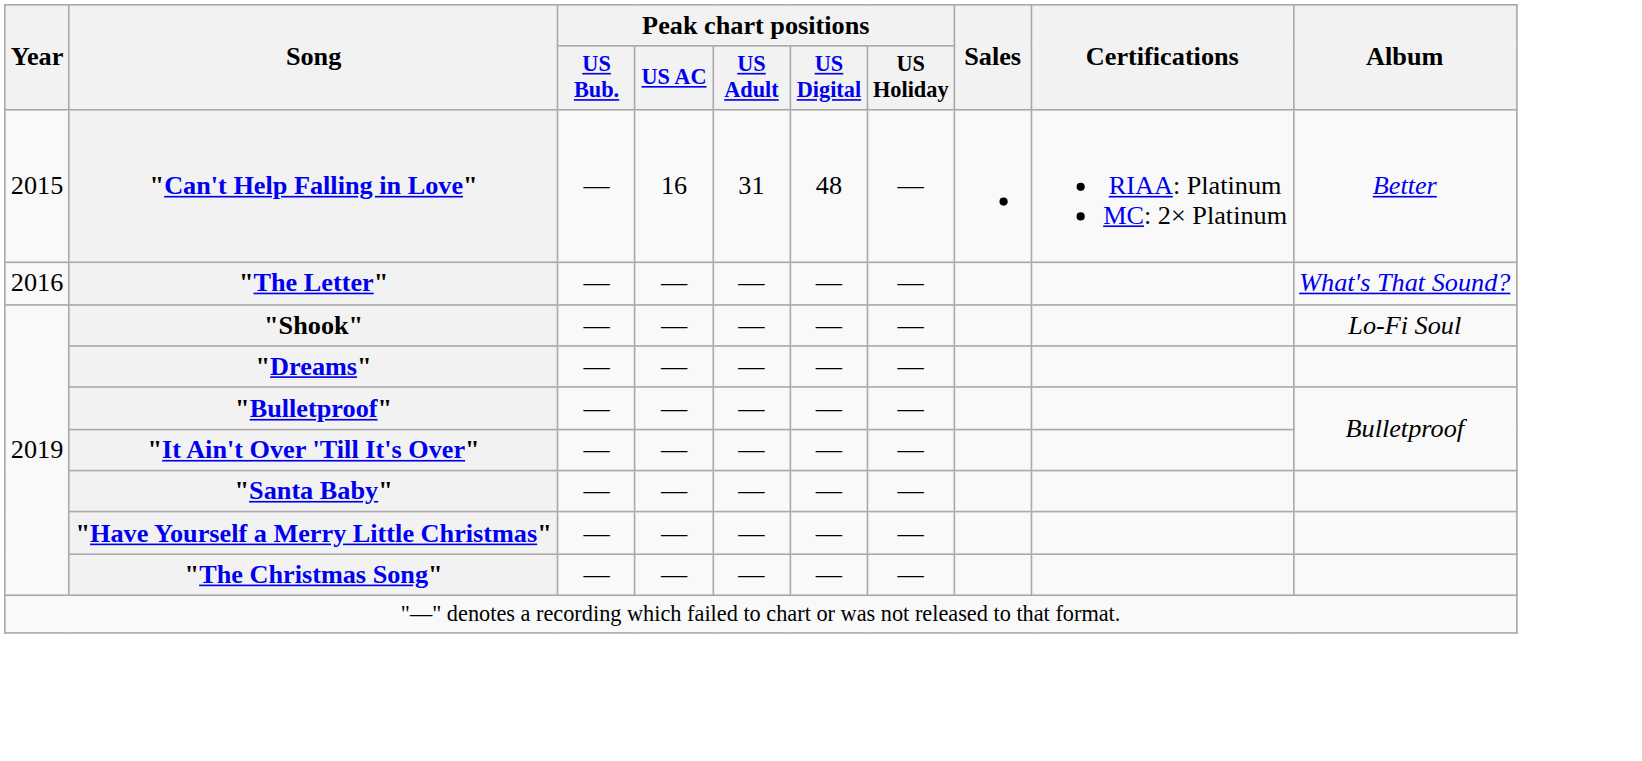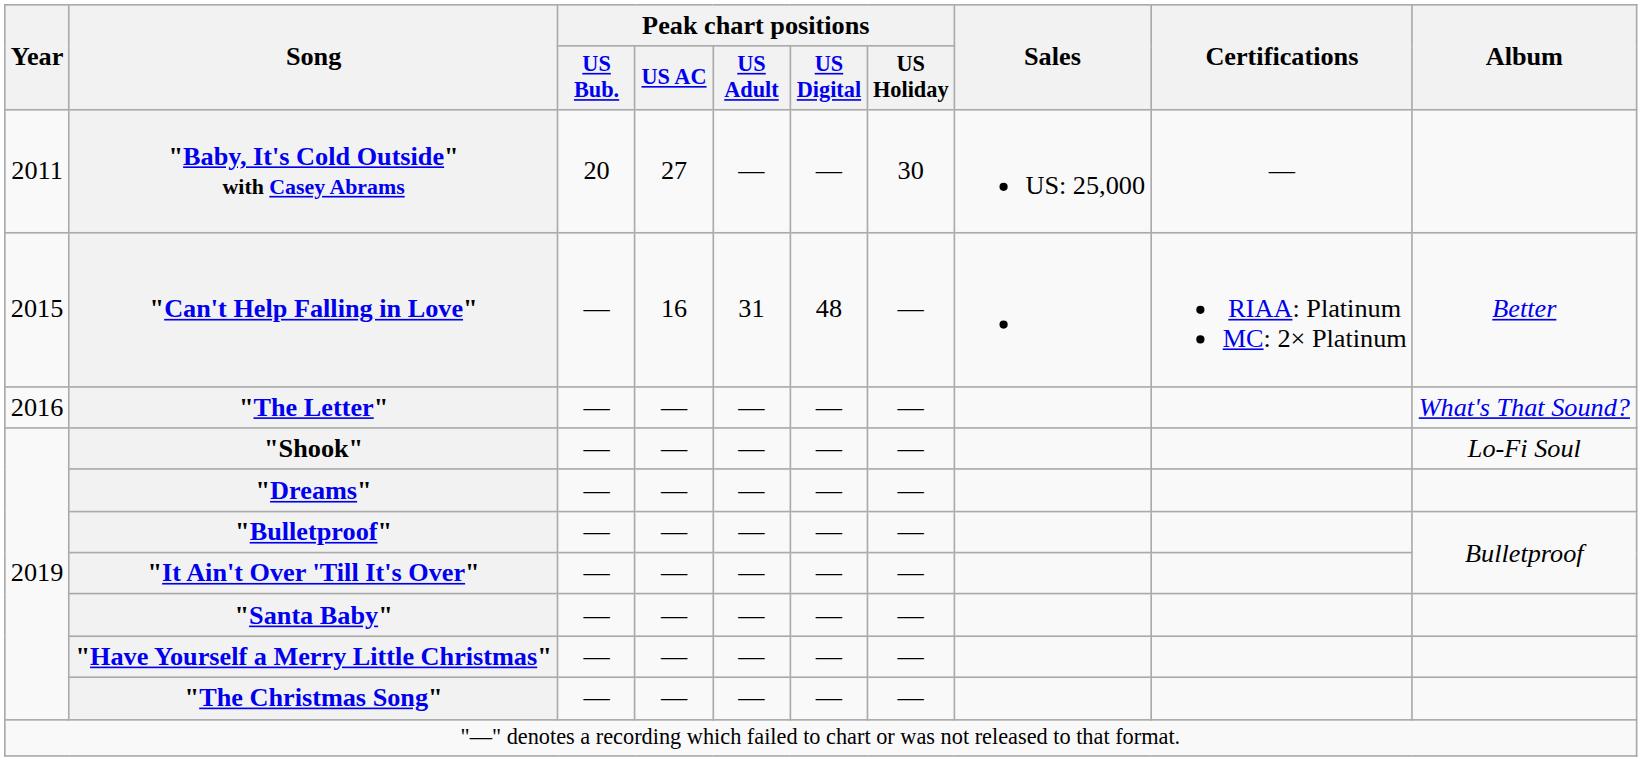+ row: 2011 | "Baby, It's Cold Outside" with Casey Abrams | 20 | 27 | — | — | 30 | US: 25,000 | —
